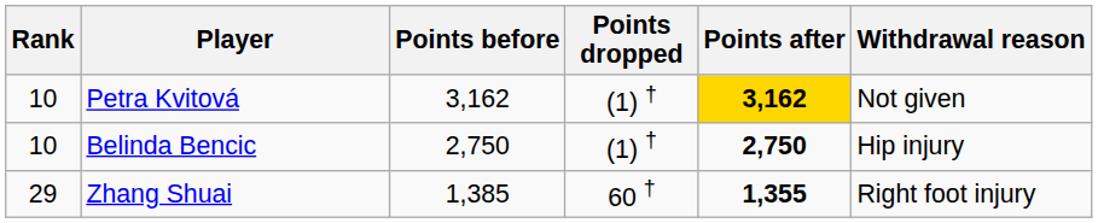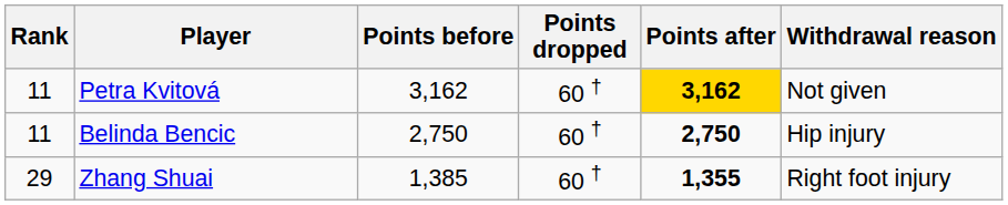Petra Kvitová | Rank: 10 -> 11
Petra Kvitová | Points dropped: (1) † -> 60 †
Belinda Bencic | Rank: 10 -> 11
Belinda Bencic | Points dropped: (1) † -> 60 †
